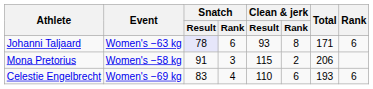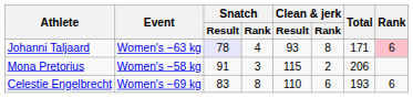Johanni Taljaard | Snatch / Rank: 6 -> 4
Johanni Taljaard | Rank: no background -> pink background
Celestie Engelbrecht | Snatch / Rank: 4 -> 8
